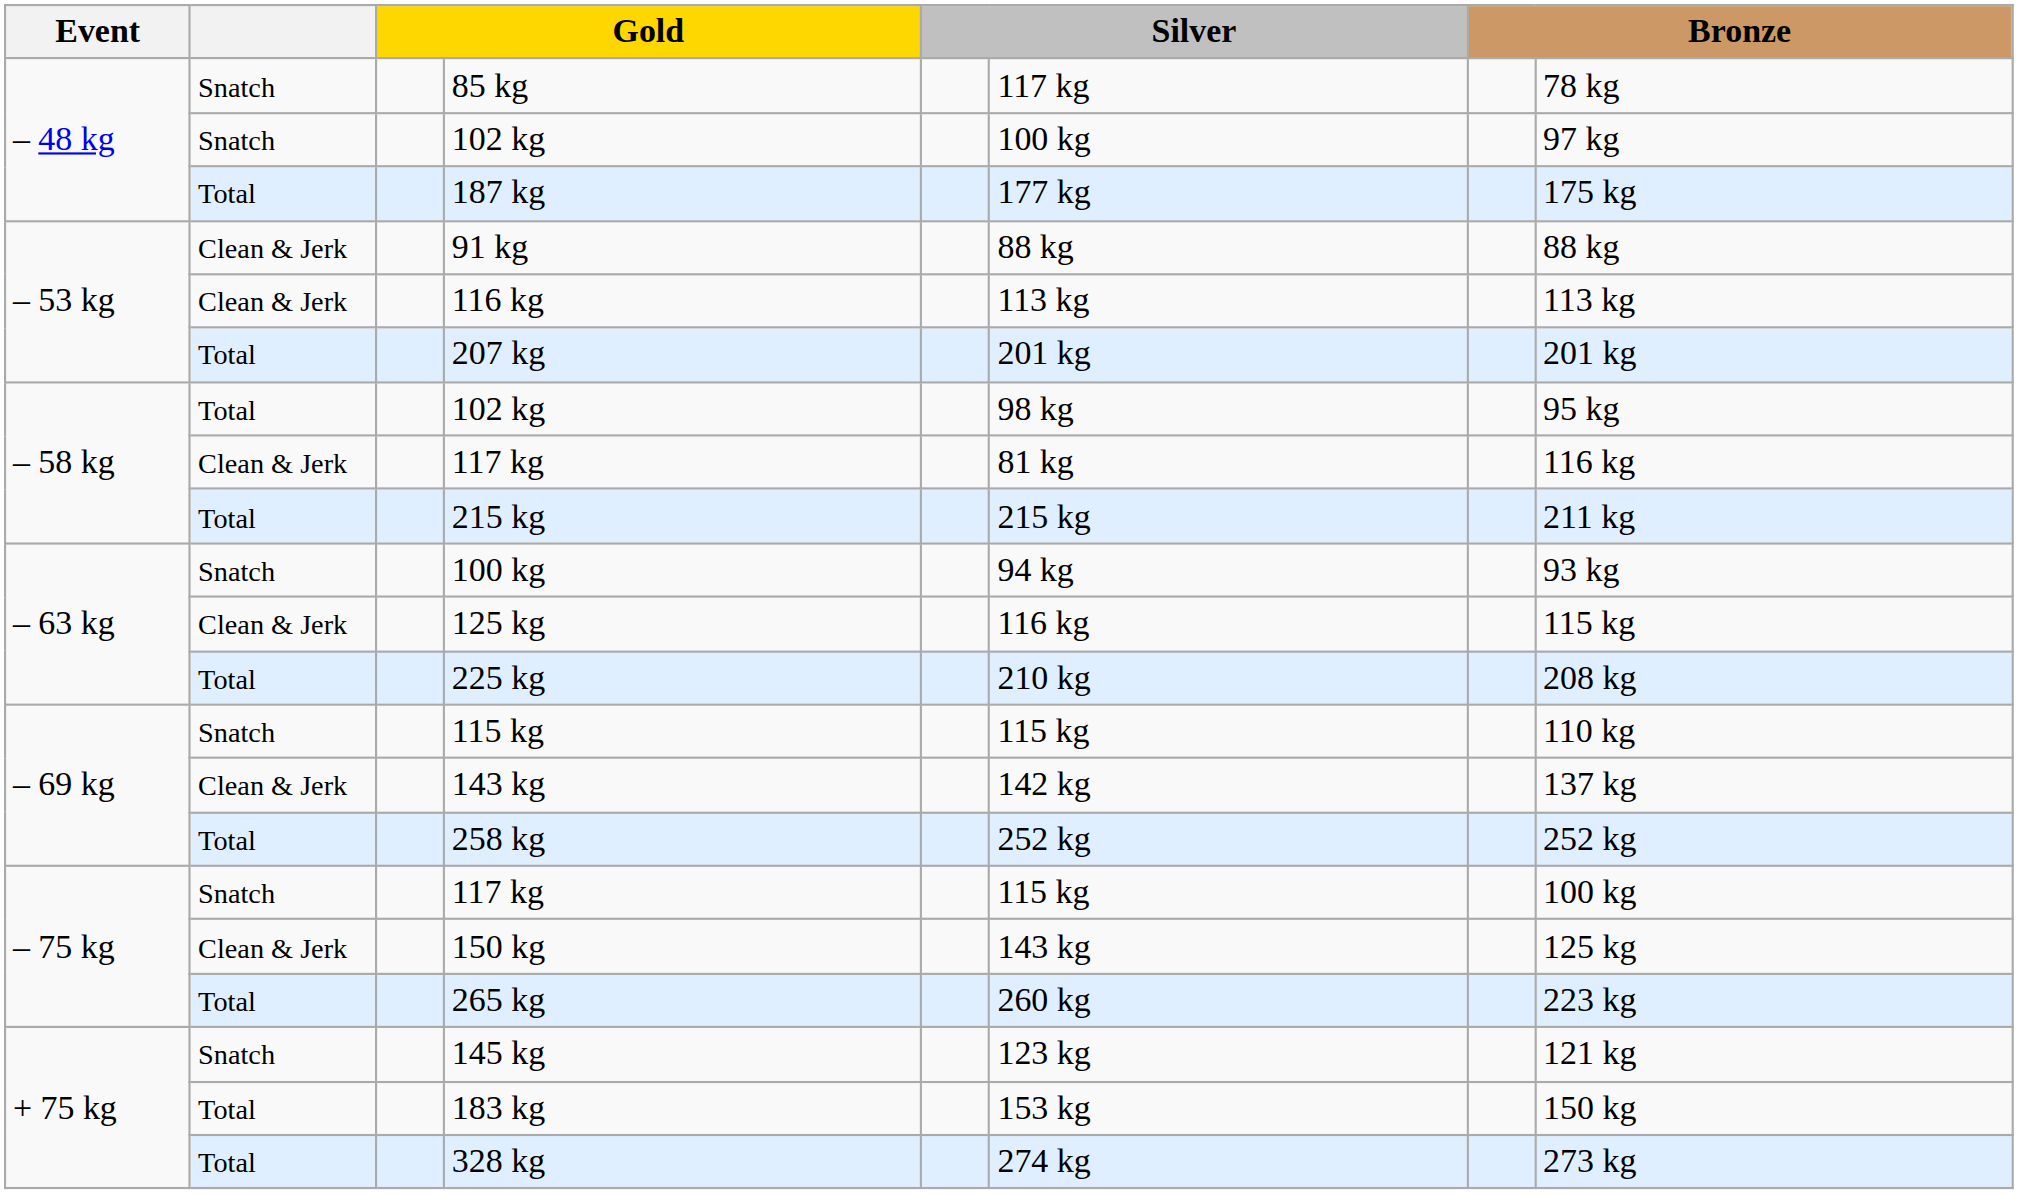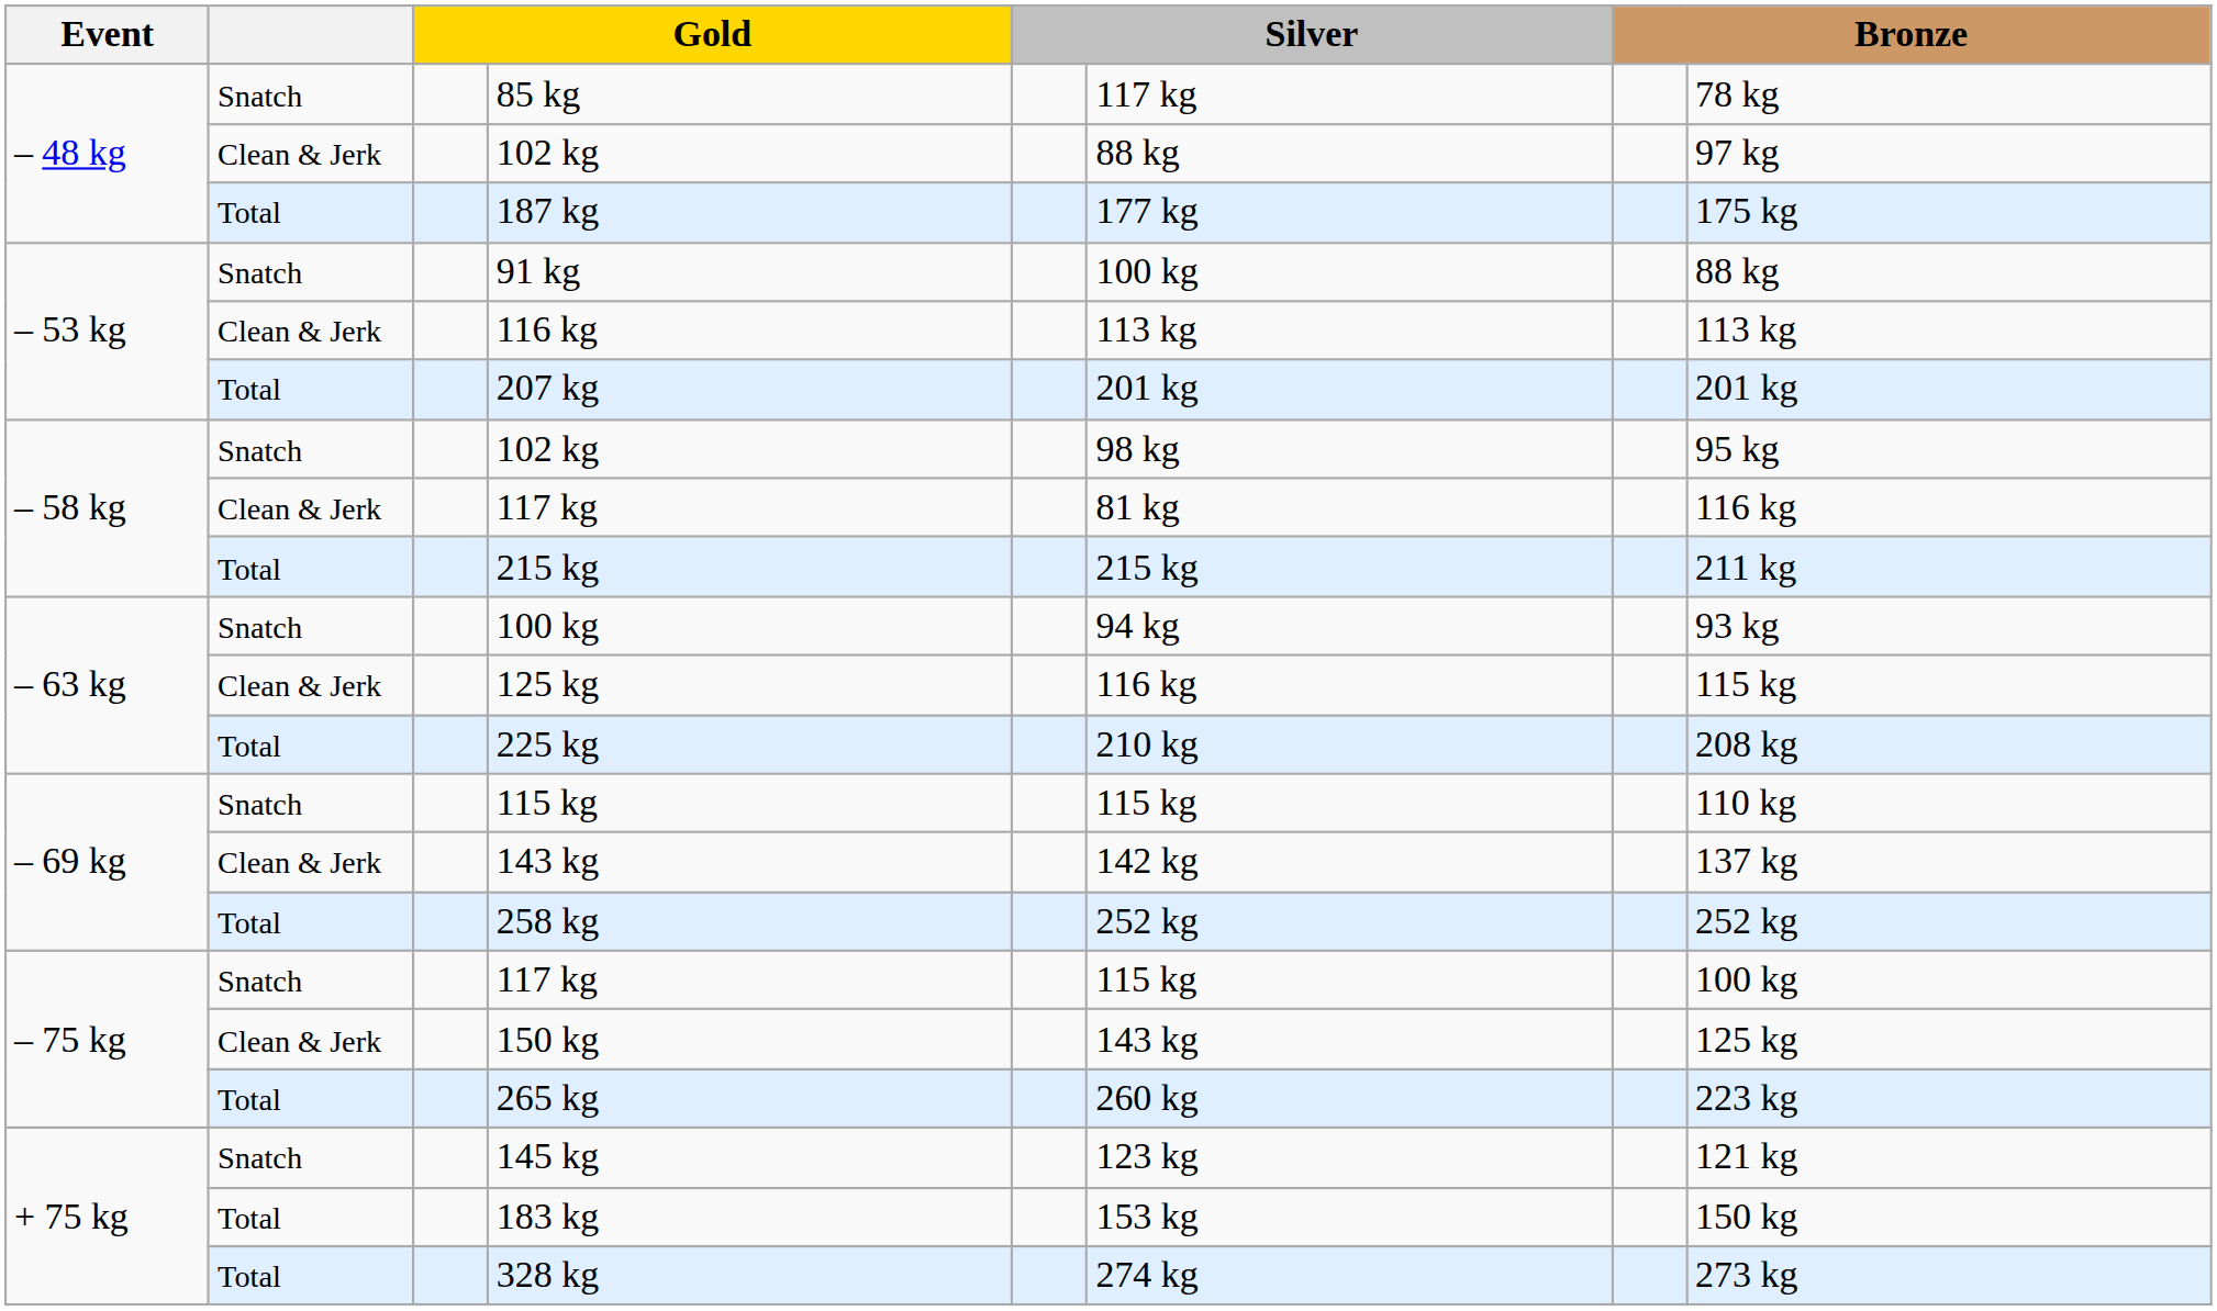– 48 kg / 102 kg | column 2: Snatch -> Clean & Jerk
– 48 kg / 102 kg | column 6: 100 kg -> 88 kg
91 kg | column 2: Clean & Jerk -> Snatch
91 kg | column 6: 88 kg -> 100 kg
– 58 kg / 102 kg | column 2: Total -> Snatch
